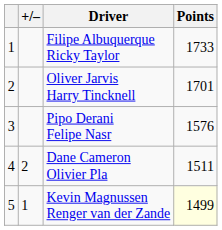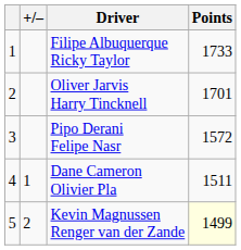Pipo Derani Felipe Nasr | Points: 1576 -> 1572
Dane Cameron Olivier Pla | +/–: 2 -> 1
Kevin Magnussen Renger van der Zande | +/–: 1 -> 2
